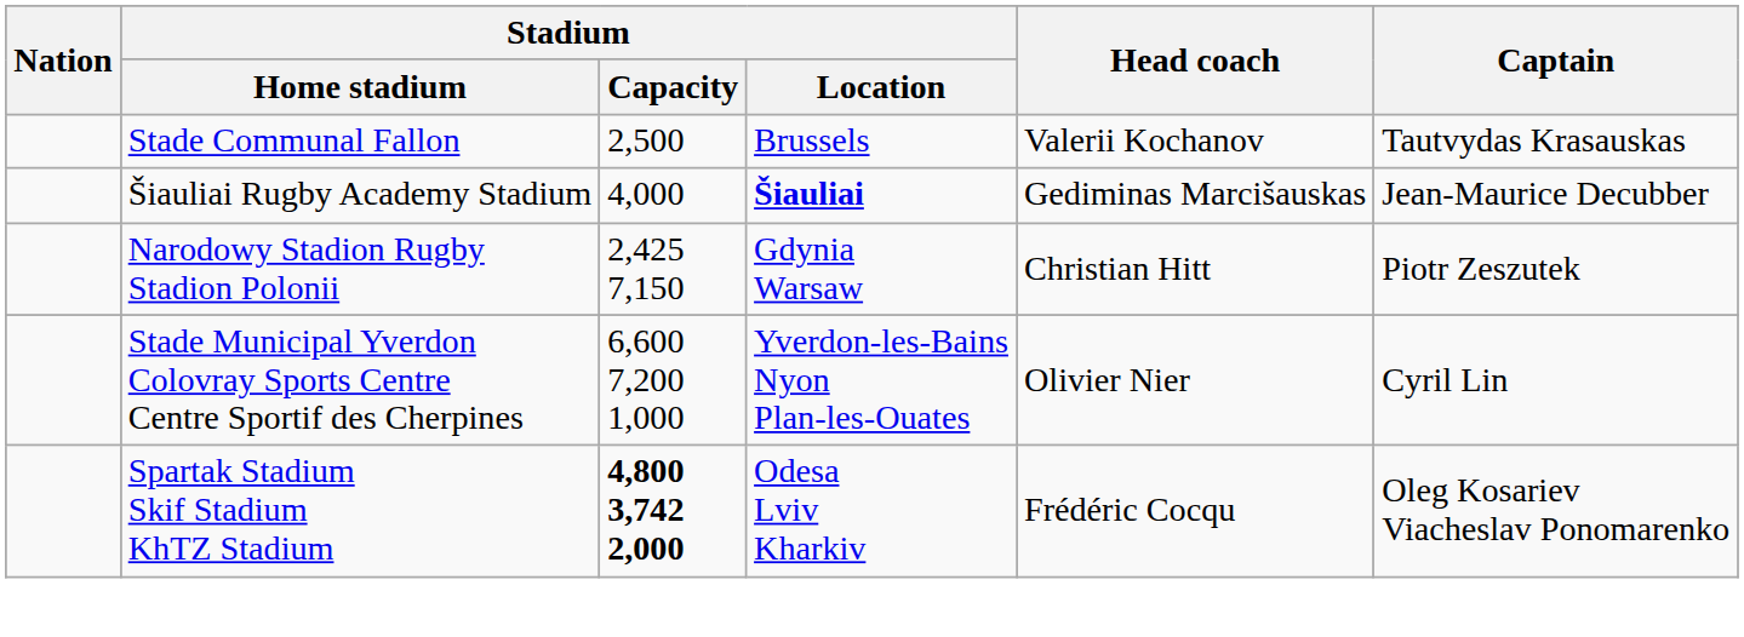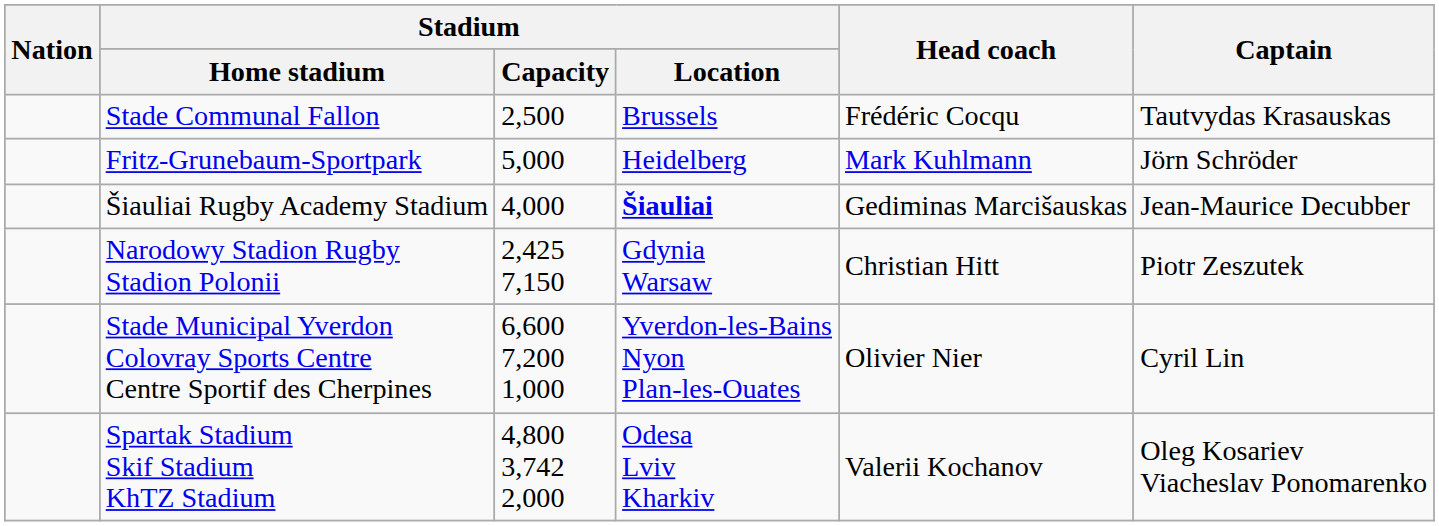Stade Communal Fallon | Head coach: Valerii Kochanov -> Frédéric Cocqu
+ row: Fritz-Grunebaum-Sportpark | 5,000 | Heidelberg | Mark Kuhlmann | Jörn Schröder
Spartak Stadium Skif Stadium KhTZ Stadium | Stadium / Capacity: bold -> normal
Spartak Stadium Skif Stadium KhTZ Stadium | Head coach: Frédéric Cocqu -> Valerii Kochanov
